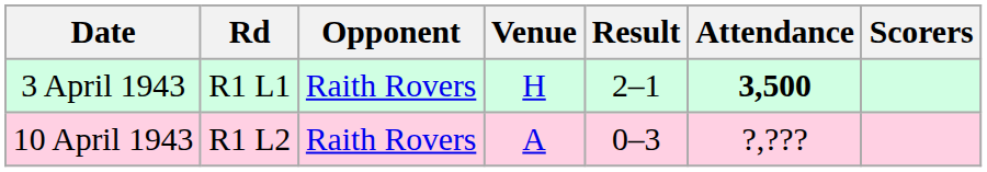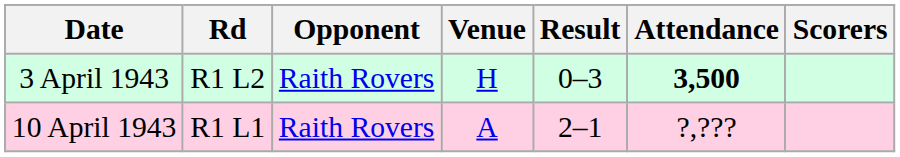3 April 1943 | Rd: R1 L1 -> R1 L2
3 April 1943 | Result: 2–1 -> 0–3
10 April 1943 | Rd: R1 L2 -> R1 L1
10 April 1943 | Result: 0–3 -> 2–1
